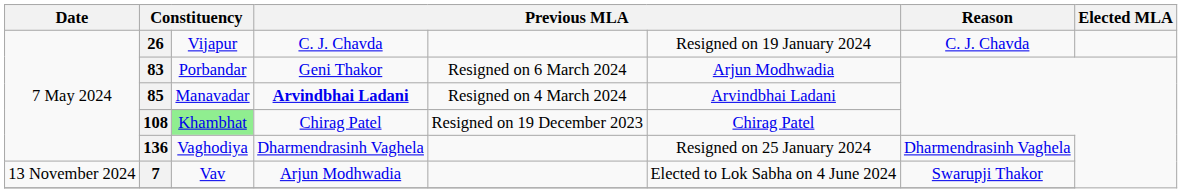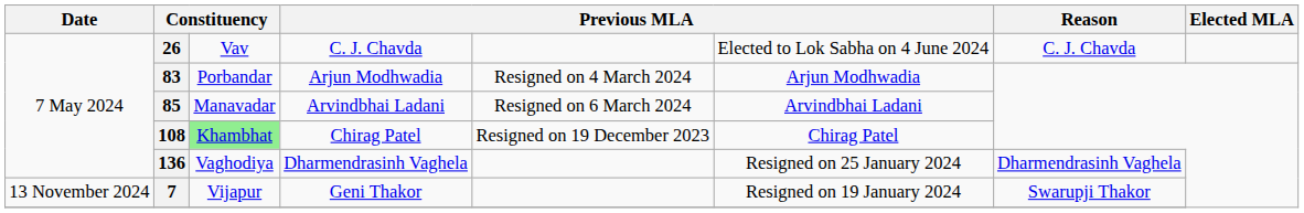26 | column 3: Vijapur -> Vav
26 | column 6: Resigned on 19 January 2024 -> Elected to Lok Sabha on 4 June 2024
83 | column 4: Geni Thakor -> Arjun Modhwadia
83 | column 5: Resigned on 6 March 2024 -> Resigned on 4 March 2024
85 | column 4: bold -> normal
85 | column 5: Resigned on 4 March 2024 -> Resigned on 6 March 2024
7 | column 3: Vav -> Vijapur
7 | column 4: Arjun Modhwadia -> Geni Thakor
7 | column 6: Elected to Lok Sabha on 4 June 2024 -> Resigned on 19 January 2024
